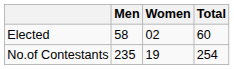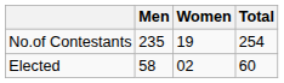rows swapped: No.of Contestants <-> Elected
